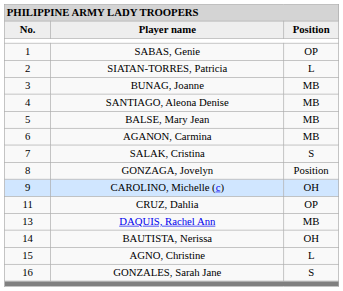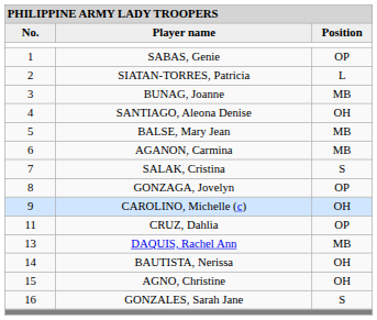SANTIAGO, Aleona Denise | column 3: MB -> OH
GONZAGA, Jovelyn | column 3: Position -> OP
AGNO, Christine | column 3: L -> OH
